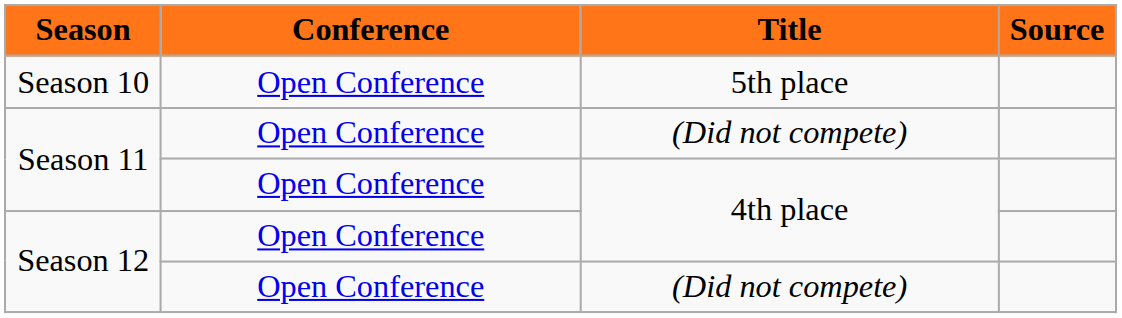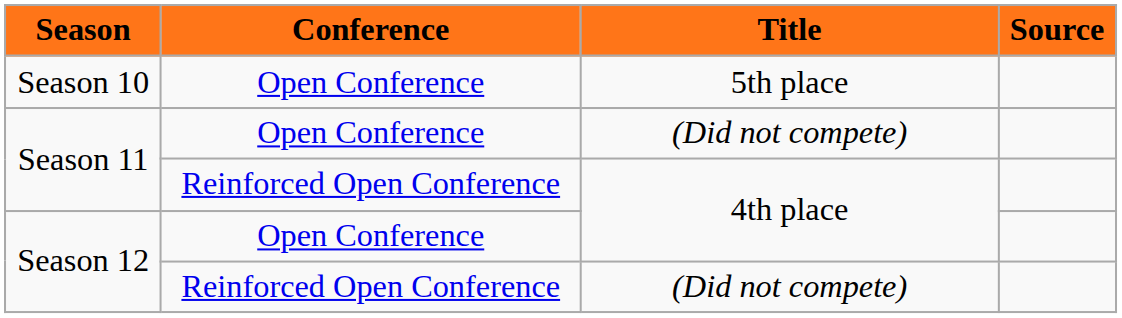Season 11 / 4th place | Conference: Open Conference -> Reinforced Open Conference
Season 12 / (Did not compete) | Conference: Open Conference -> Reinforced Open Conference
